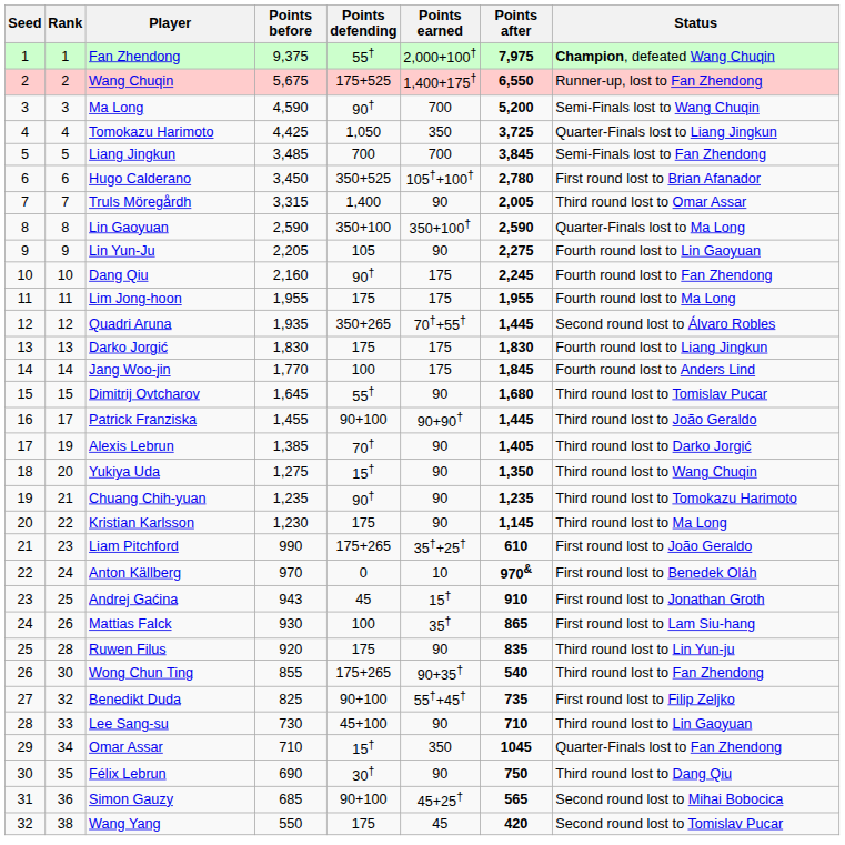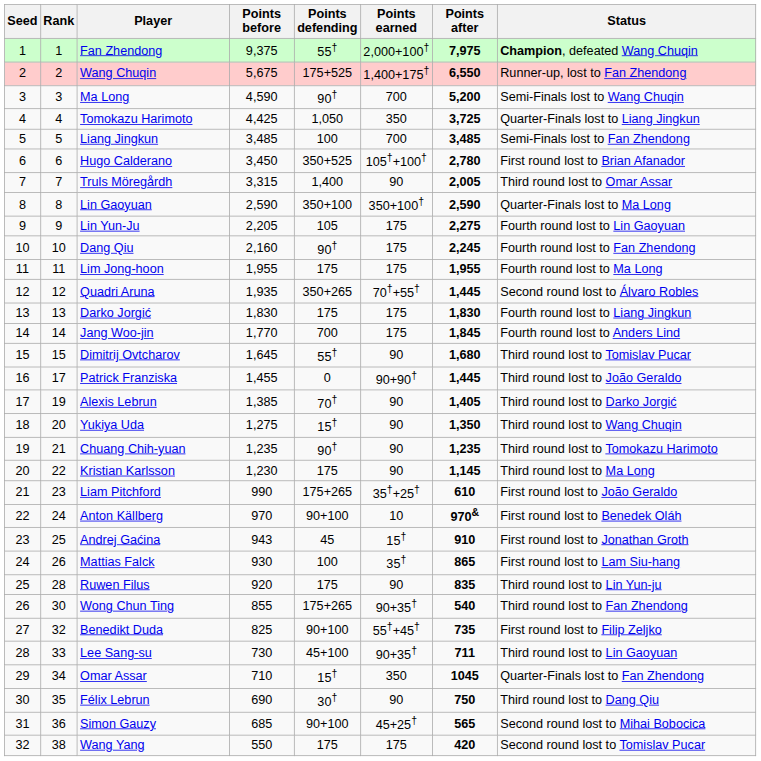Liang Jingkun | Points defending: 700 -> 100
Liang Jingkun | Points after: 3,845 -> 3,485
Lin Yun-Ju | Points earned: 90 -> 175
Jang Woo-jin | Points defending: 100 -> 700
Patrick Franziska | Points defending: 90+100 -> 0
Anton Källberg | Points defending: 0 -> 90+100
Lee Sang-su | Points earned: 90 -> 90+35†
Lee Sang-su | Points after: 710 -> 711
Wang Yang | Points earned: 45 -> 175
